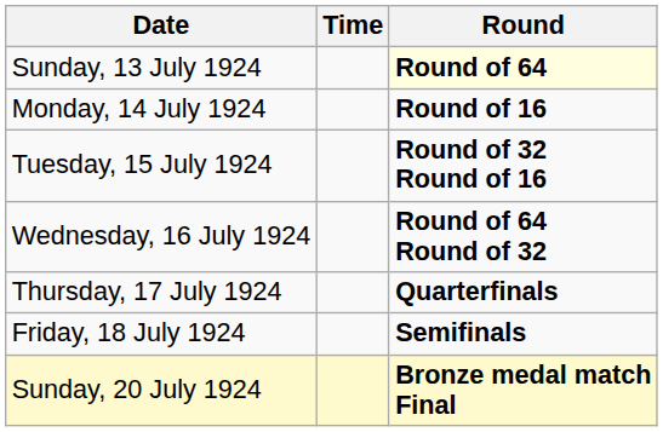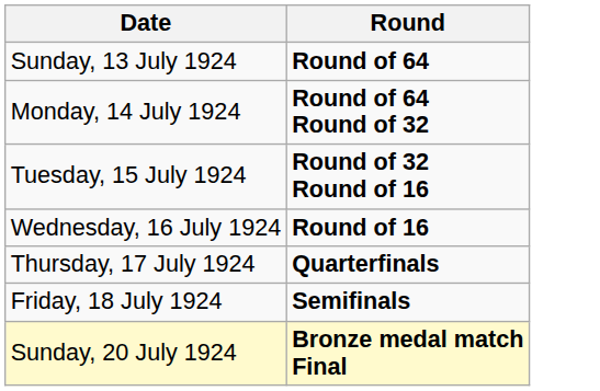- column: Time
Sunday, 13 July 1924 | Round: lightyellow background -> no background
Monday, 14 July 1924 | Round: Round of 16 -> Round of 64 Round of 32
Wednesday, 16 July 1924 | Round: Round of 64 Round of 32 -> Round of 16
